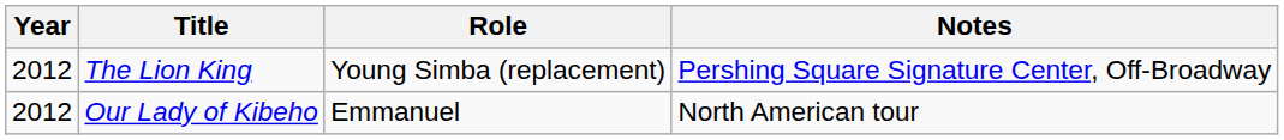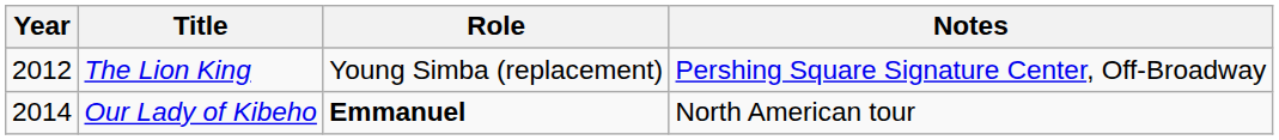Our Lady of Kibeho | Year: 2012 -> 2014
Our Lady of Kibeho | Role: normal -> bold
